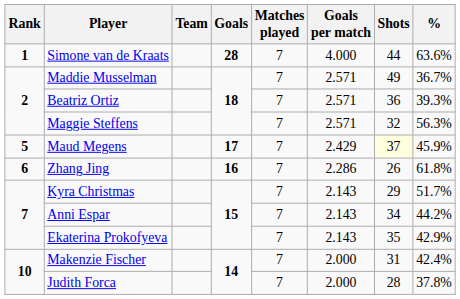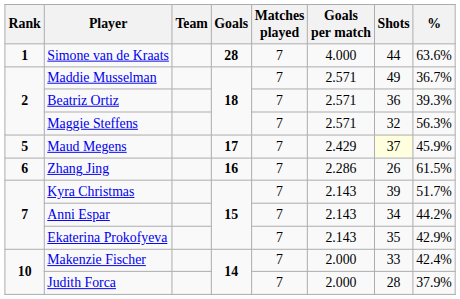Zhang Jing | %: 61.8% -> 61.5%
Kyra Christmas | Shots: 29 -> 39
Makenzie Fischer | Shots: 31 -> 33
Judith Forca | %: 37.8% -> 37.9%
